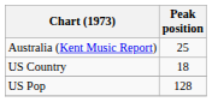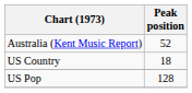Australia (Kent Music Report) | Peak position: 25 -> 52
